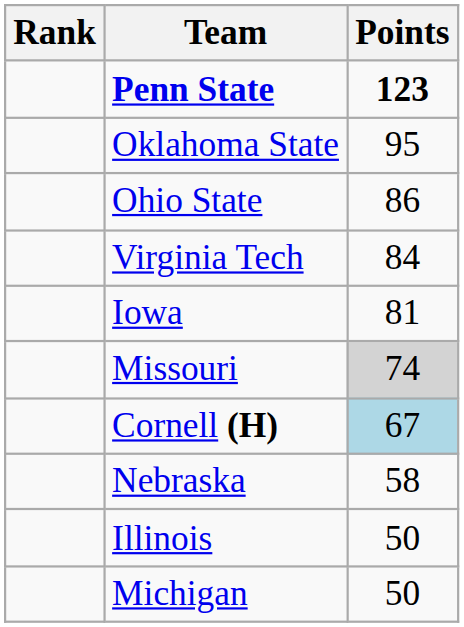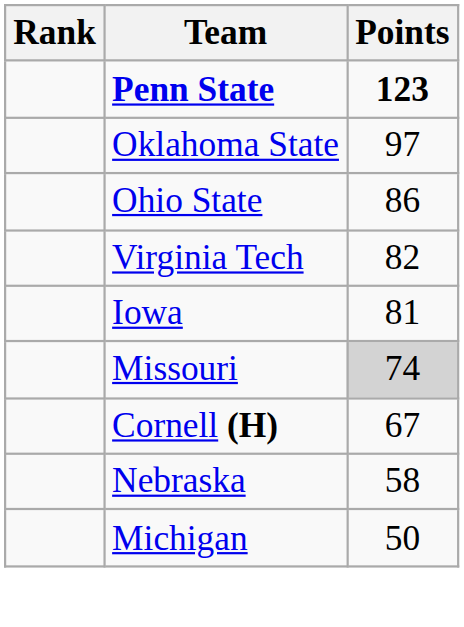Oklahoma State | Points: 95 -> 97
Virginia Tech | Points: 84 -> 82
Cornell (H) | Points: lightblue background -> no background
- row: Illinois | 50
